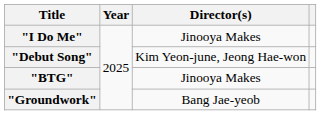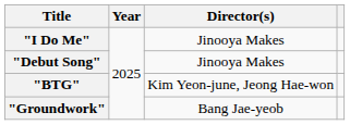"Debut Song" | Director(s): Kim Yeon-june, Jeong Hae-won -> Jinooya Makes
"BTG" | Director(s): Jinooya Makes -> Kim Yeon-june, Jeong Hae-won
